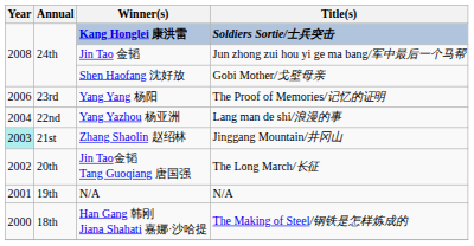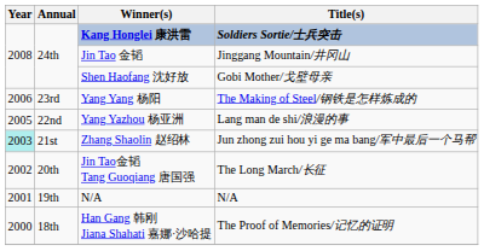Jin Tao 金韬 | Title(s): Jun zhong zui hou yi ge ma bang/军中最后一个马帮 -> Jinggang Mountain/井冈山
Yang Yang 杨阳 | Title(s): The Proof of Memories/记忆的证明 -> The Making of Steel/钢铁是怎样炼成的
Yang Yazhou 杨亚洲 | Year: 2004 -> 2005
Zhang Shaolin 赵绍林 | Title(s): Jinggang Mountain/井冈山 -> Jun zhong zui hou yi ge ma bang/军中最后一个马帮
Han Gang 韩刚 Jiana Shahati 嘉娜·沙哈提 | Title(s): The Making of Steel/钢铁是怎样炼成的 -> The Proof of Memories/记忆的证明
